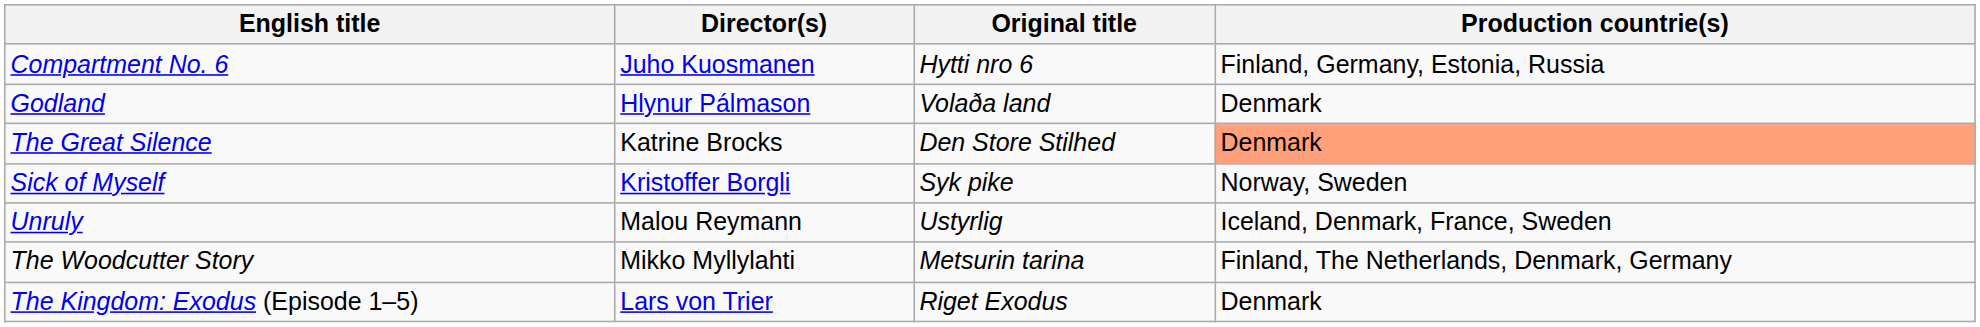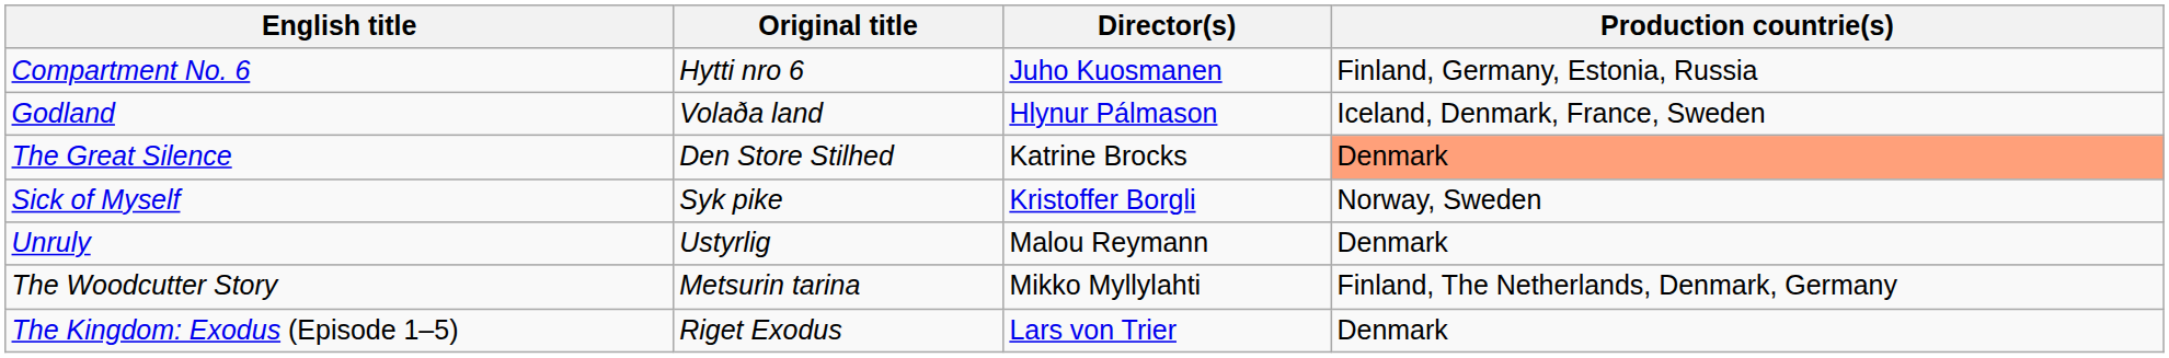columns swapped: Original title <-> Director(s)
Godland | Production countrie(s): Denmark -> Iceland, Denmark, France, Sweden
Unruly | Production countrie(s): Iceland, Denmark, France, Sweden -> Denmark
